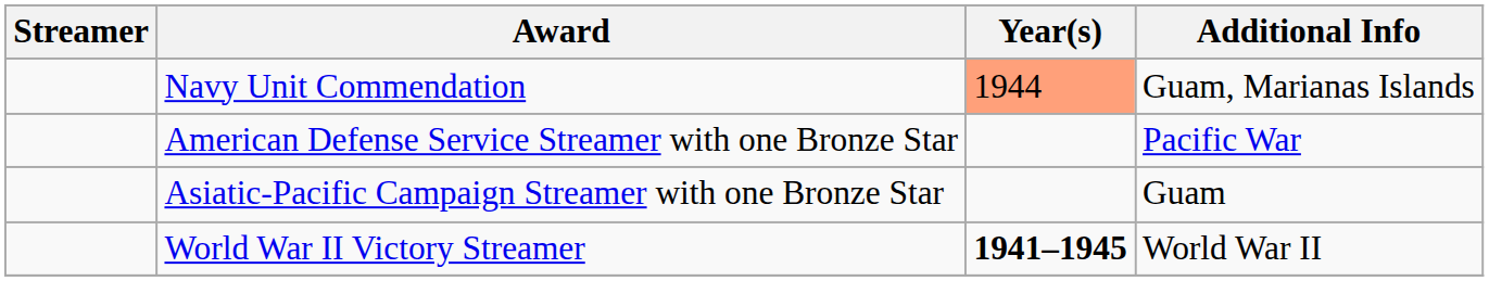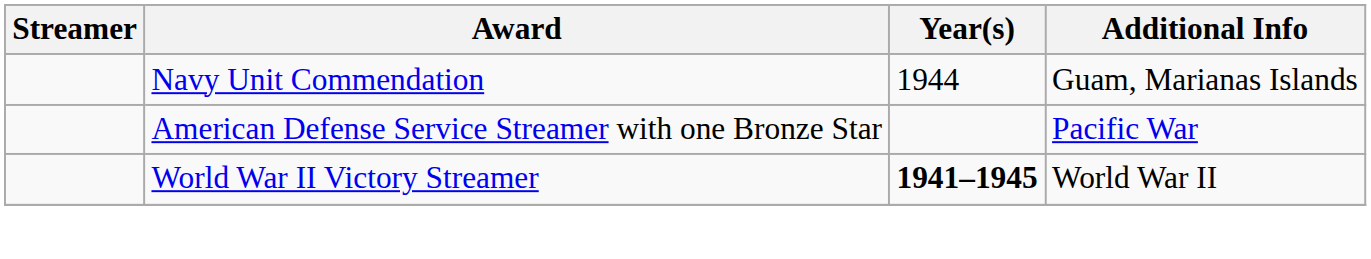Navy Unit Commendation | Year(s): lightsalmon background -> no background
- row: Asiatic-Pacific Campaign Streamer with one Bronze Star | Guam
